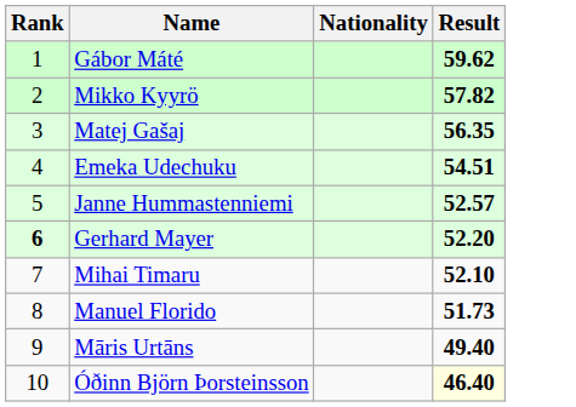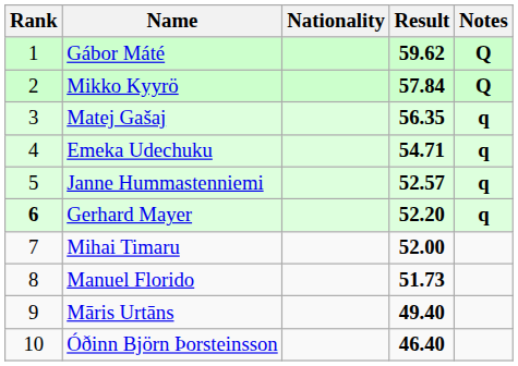+ column: Notes | Q | Q | q | q | q | q
Mikko Kyyrö | Result: 57.82 -> 57.84
Emeka Udechuku | Result: 54.51 -> 54.71
Mihai Timaru | Result: 52.10 -> 52.00
Óðinn Björn Þorsteinsson | Result: lightyellow background -> no background
